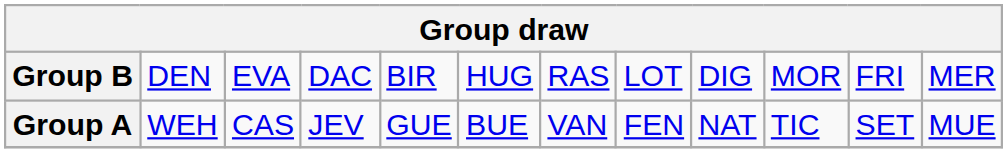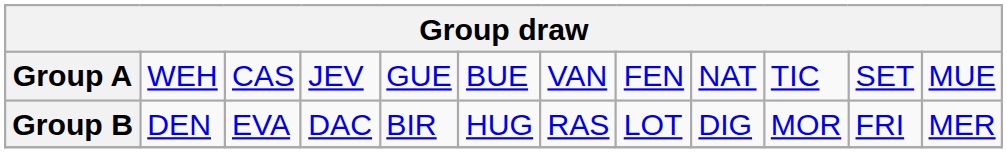rows swapped: Group A <-> Group B
